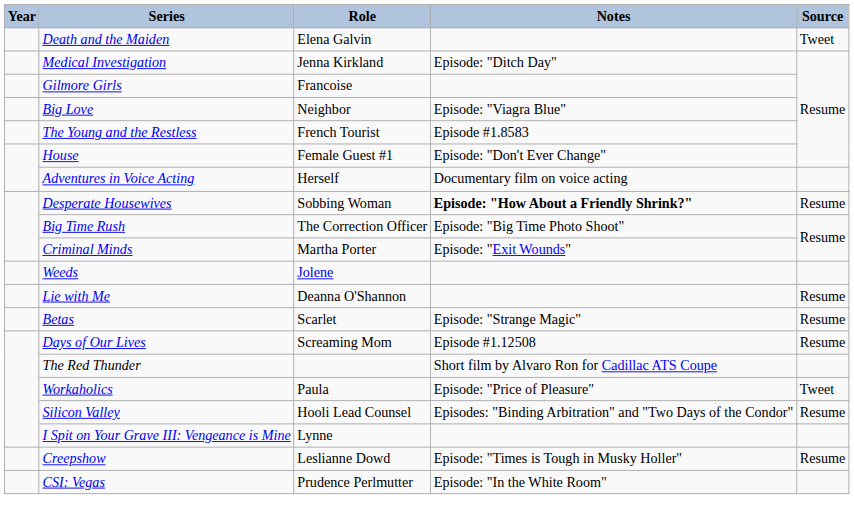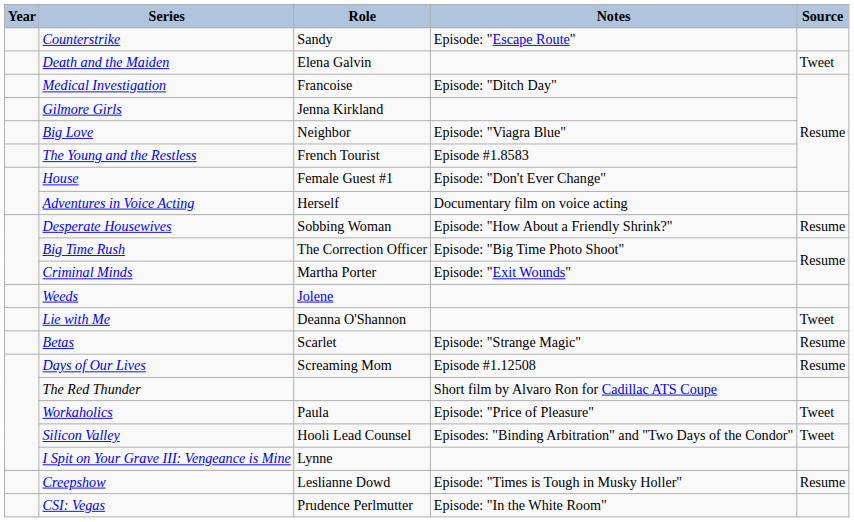+ row: Counterstrike | Sandy | Episode: "Escape Route"
Medical Investigation | Role: Jenna Kirkland -> Francoise
Gilmore Girls | Role: Francoise -> Jenna Kirkland
Desperate Housewives | Notes: bold -> normal
Lie with Me | Source: Resume -> Tweet
Silicon Valley | Source: Resume -> Tweet
